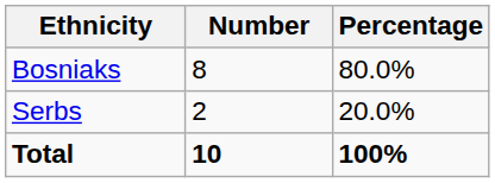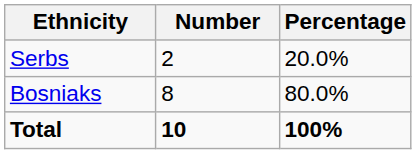rows swapped: Bosniaks <-> Serbs
